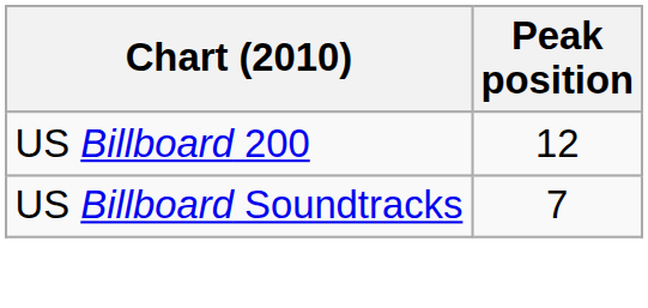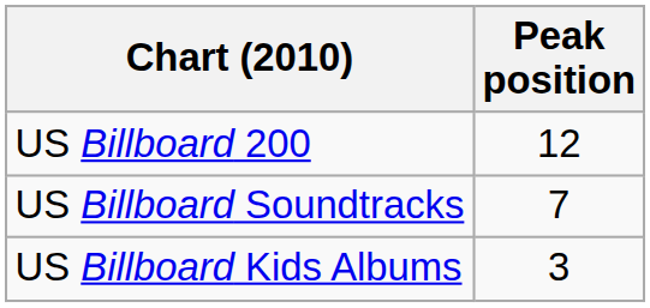+ row: US Billboard Kids Albums | 3
